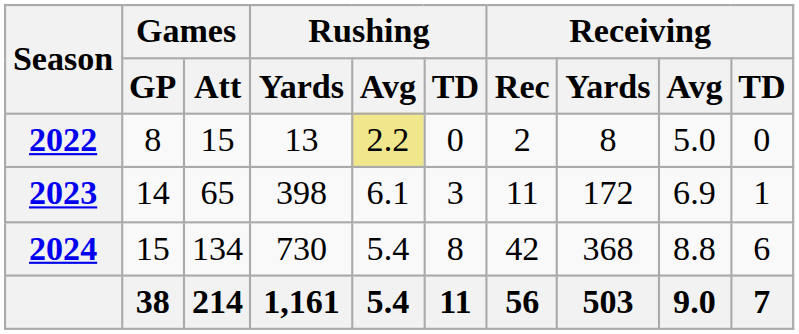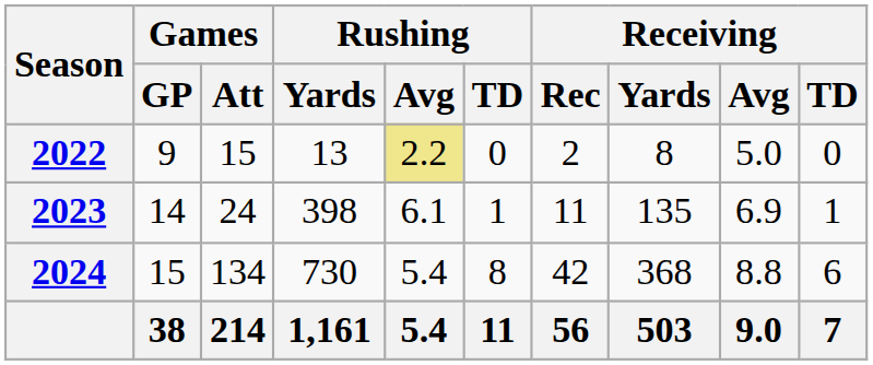2022 | Games / GP: 8 -> 9
2023 | Games / Att: 65 -> 24
2023 | Rushing / TD: 3 -> 1
2023 | Receiving / Yards: 172 -> 135
